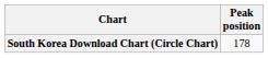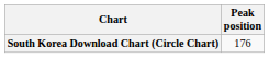South Korea Download Chart (Circle Chart) | Peak position: 178 -> 176
